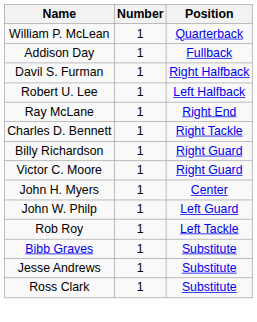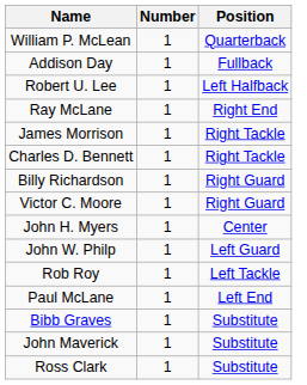- row: Davil S. Furman | 1 | Right Halfback
+ row: James Morrison | 1 | Right Tackle
+ row: Paul McLane | 1 | Left End
+ row: John Maverick | 1 | Substitute
- row: Jesse Andrews | 1 | Substitute
